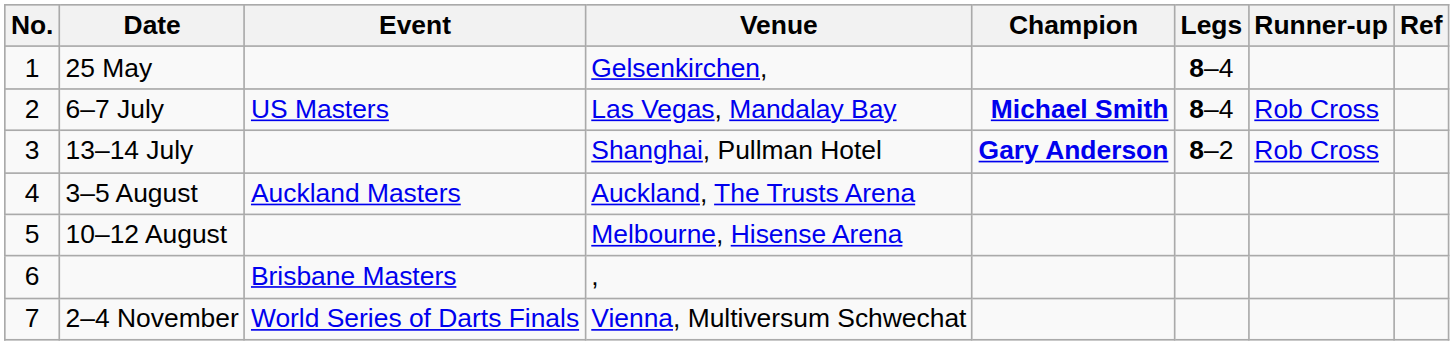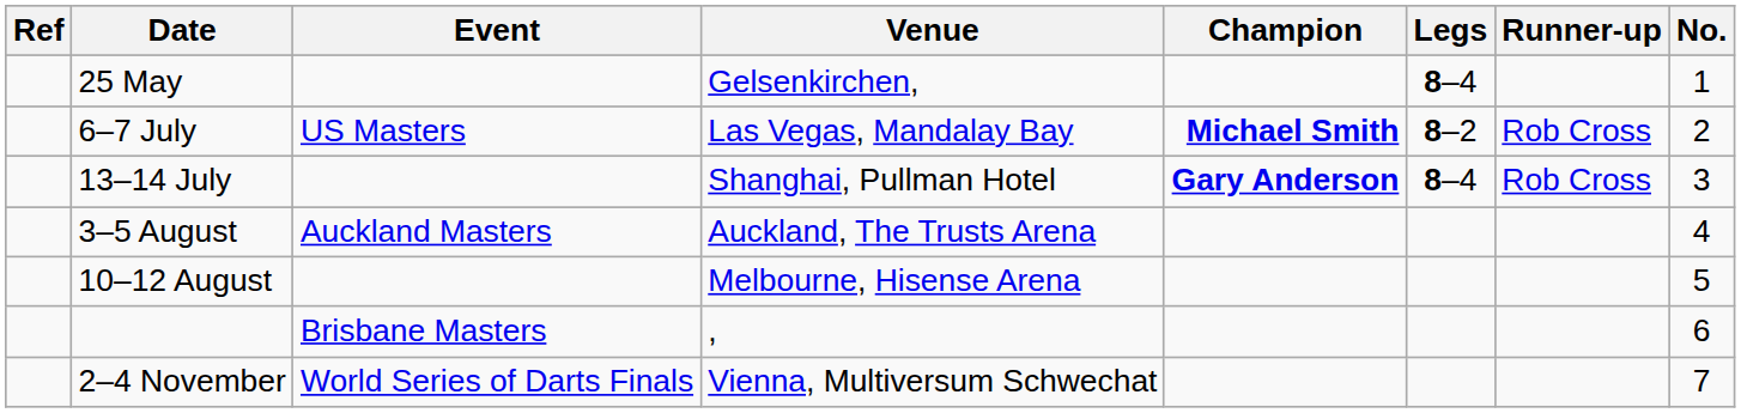columns swapped: No. <-> Ref
6–7 July | Legs: 8–4 -> 8–2
13–14 July | Legs: 8–2 -> 8–4
